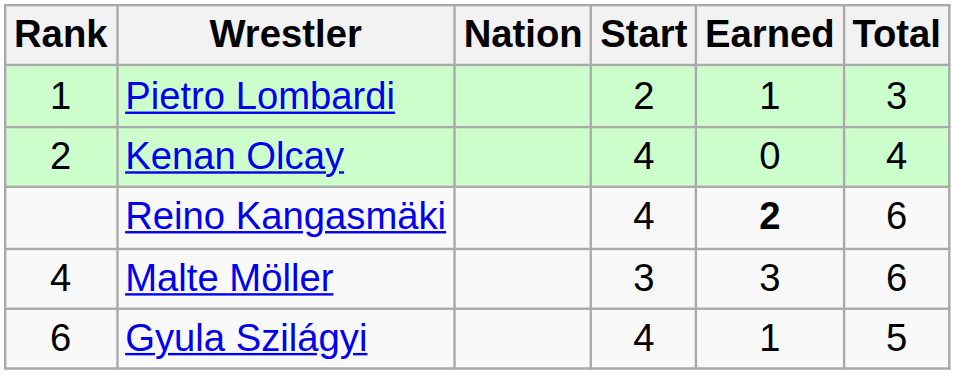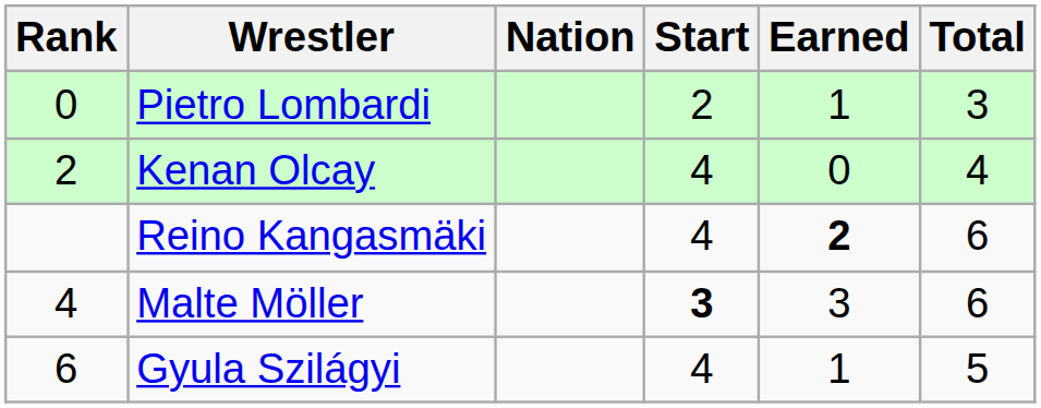Pietro Lombardi | Rank: 1 -> 0
Malte Möller | Start: normal -> bold
